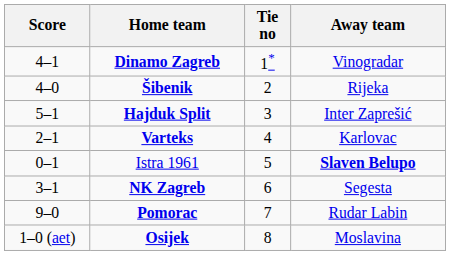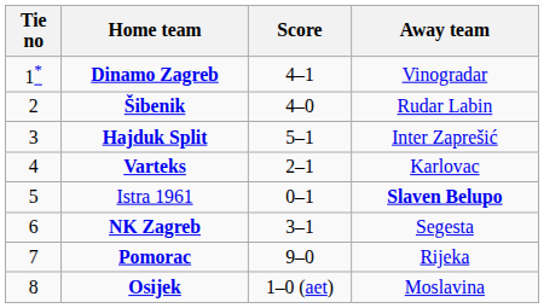columns swapped: Tie no <-> Score
Šibenik | Away team: Rijeka -> Rudar Labin
Pomorac | Away team: Rudar Labin -> Rijeka
